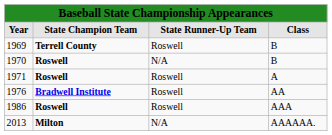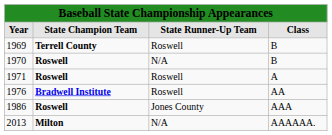1986 | column 3: Roswell -> Jones County
